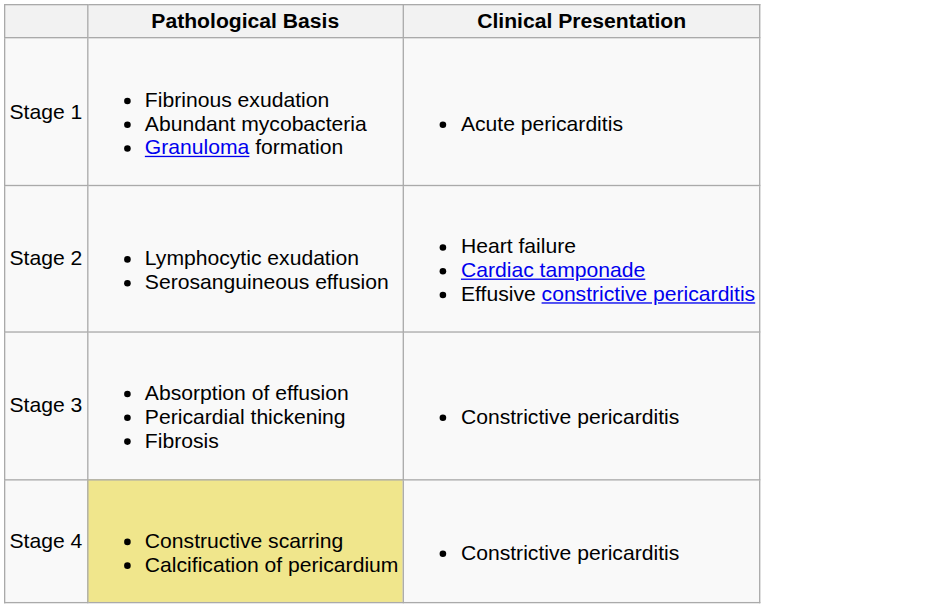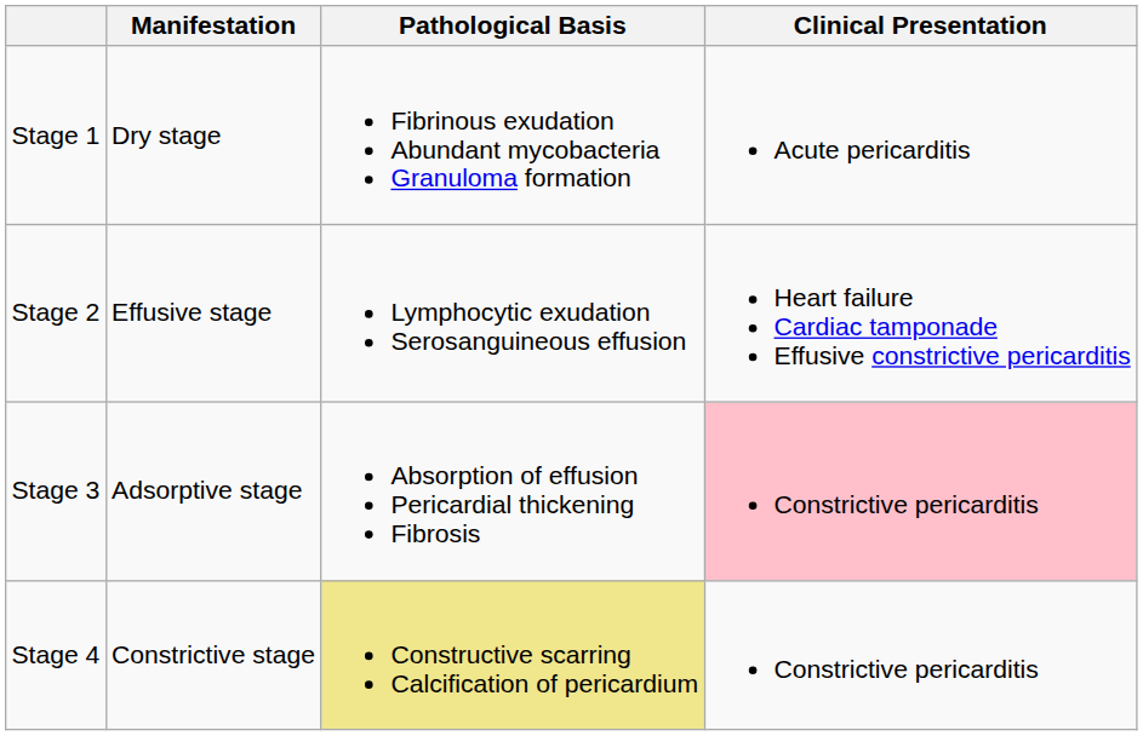+ column: Manifestation | Dry stage | Effusive stage | Adsorptive stage | Constrictive stage
Stage 3 | Clinical Presentation: no background -> pink background
